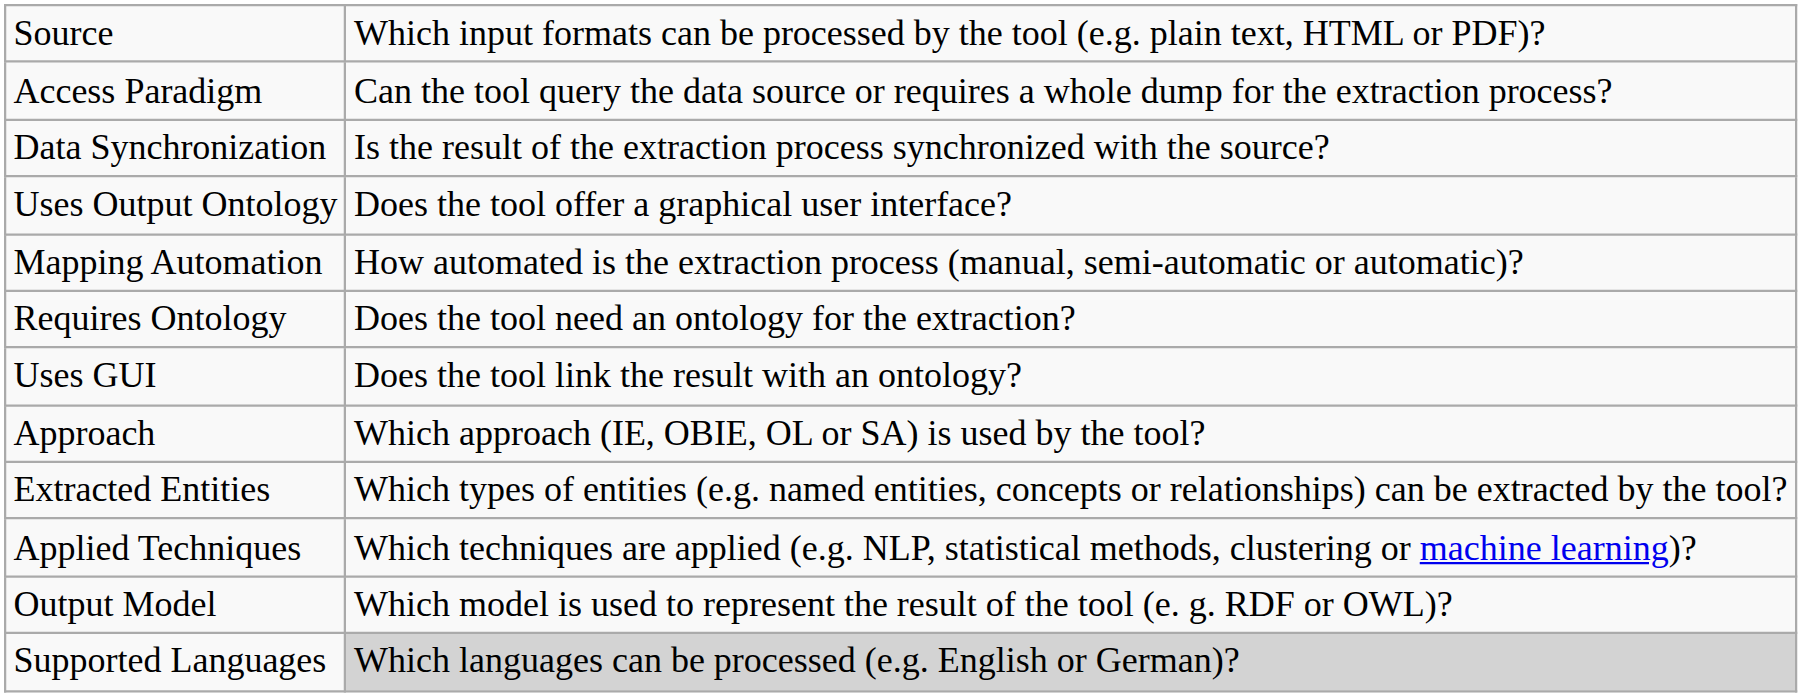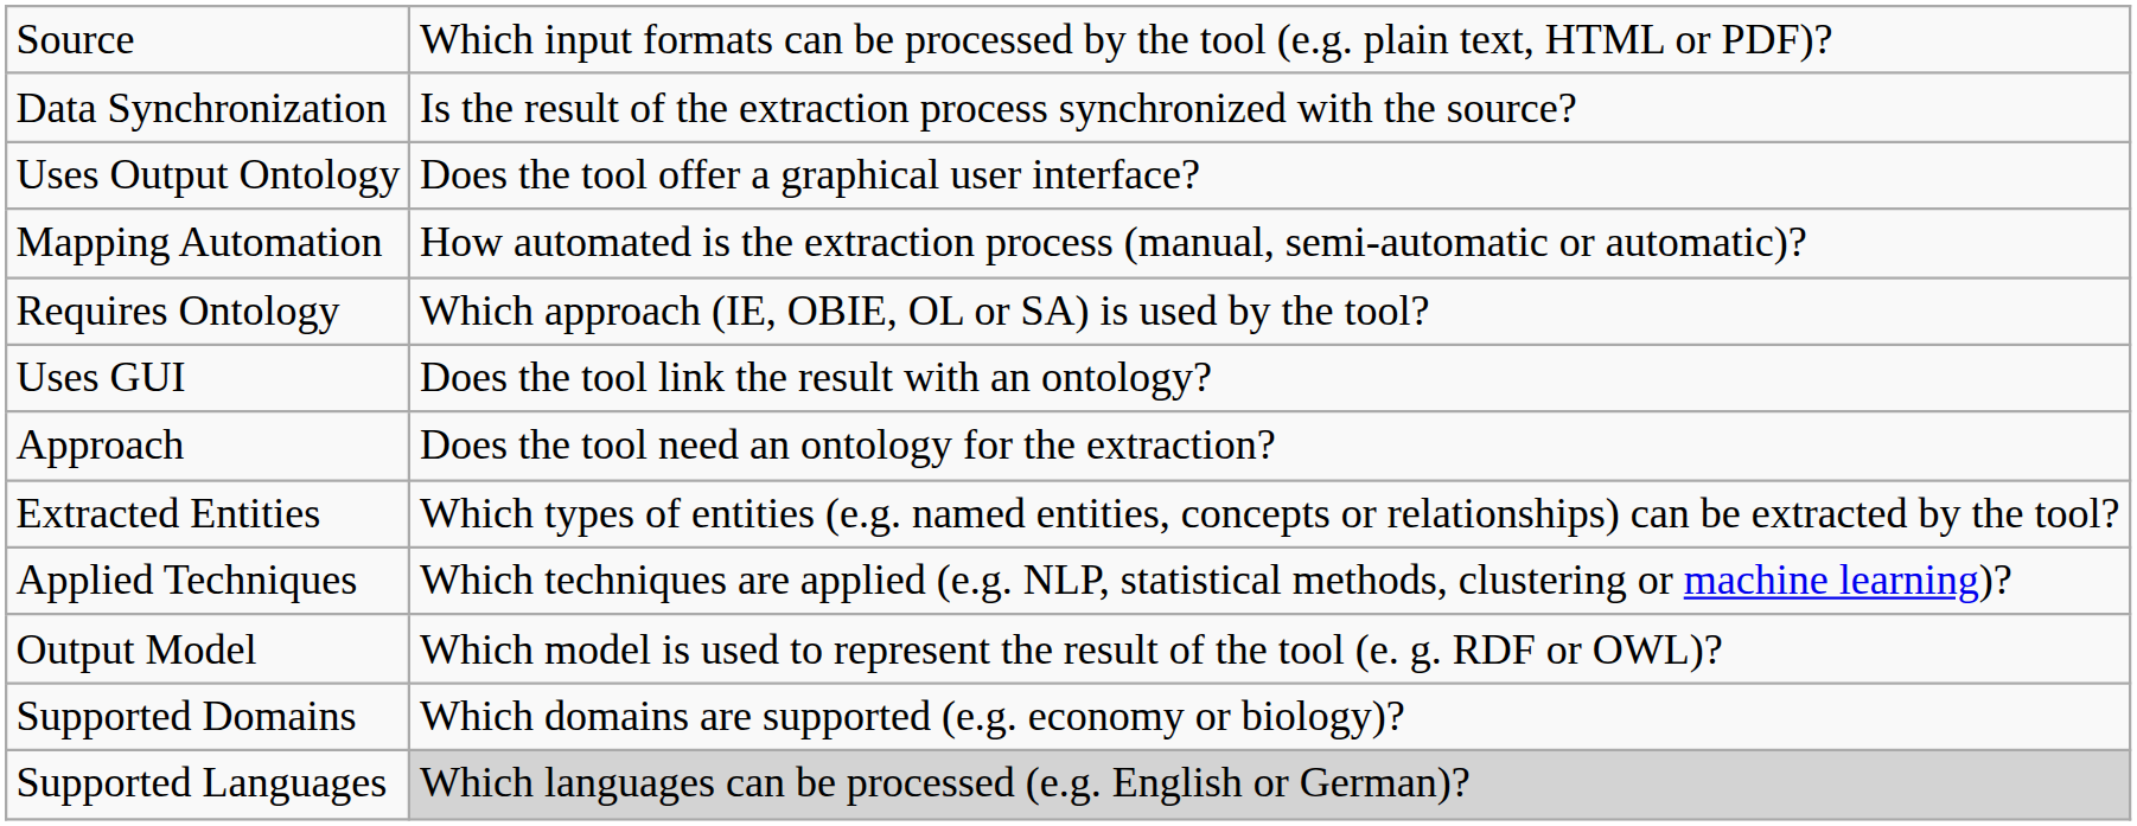- row: Access Paradigm | Can the tool query the data source or requires a whole dump for the extraction process?
Requires Ontology | column 2: Does the tool need an ontology for the extraction? -> Which approach (IE, OBIE, OL or SA) is used by the tool?
Approach | column 2: Which approach (IE, OBIE, OL or SA) is used by the tool? -> Does the tool need an ontology for the extraction?
+ row: Supported Domains | Which domains are supported (e.g. economy or biology)?
